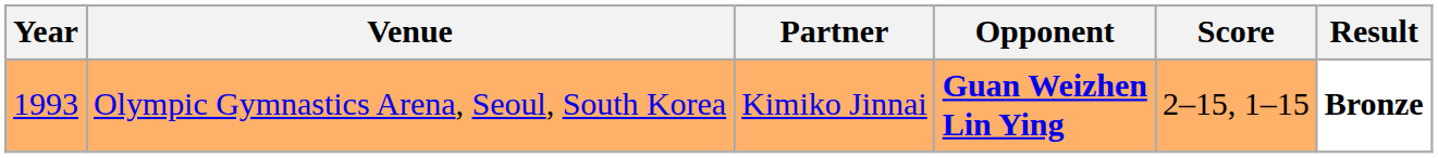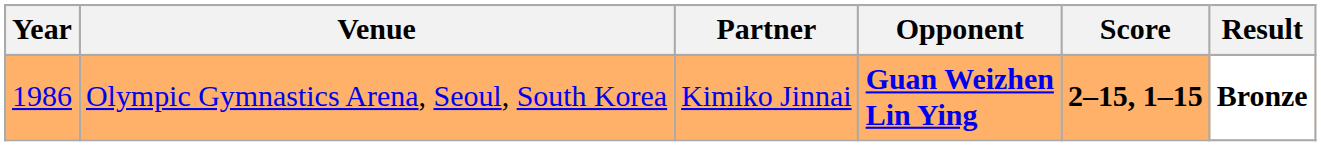Olympic Gymnastics Arena, Seoul, South Korea | Year: 1993 -> 1986
Olympic Gymnastics Arena, Seoul, South Korea | Score: normal -> bold
